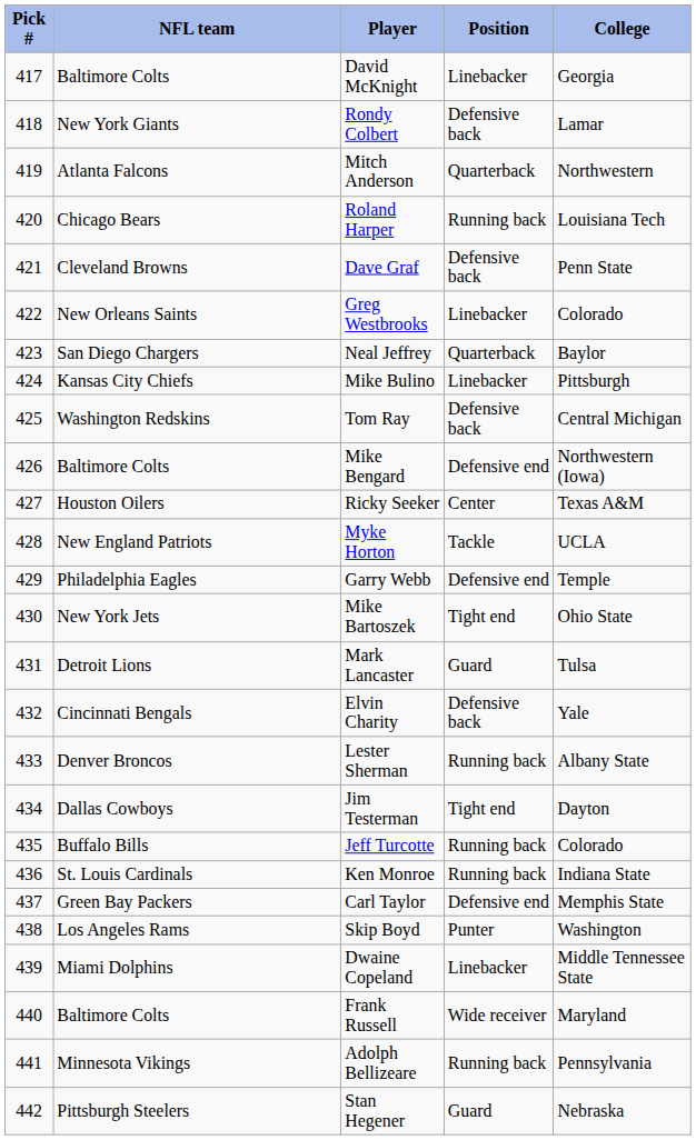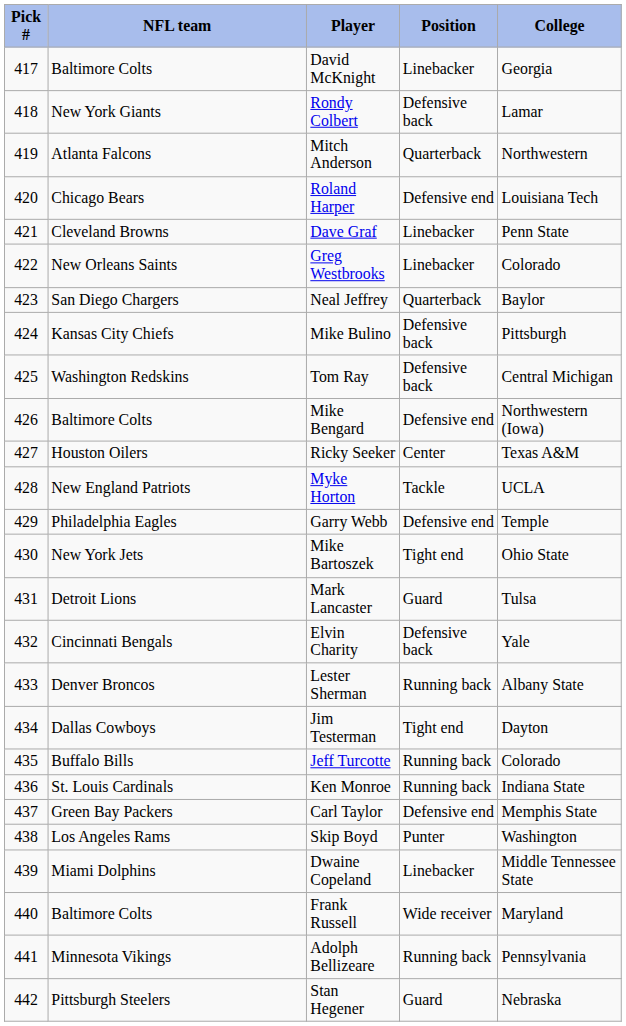Roland Harper | Position: Running back -> Defensive end
Dave Graf | Position: Defensive back -> Linebacker
Mike Bulino | Position: Linebacker -> Defensive back
